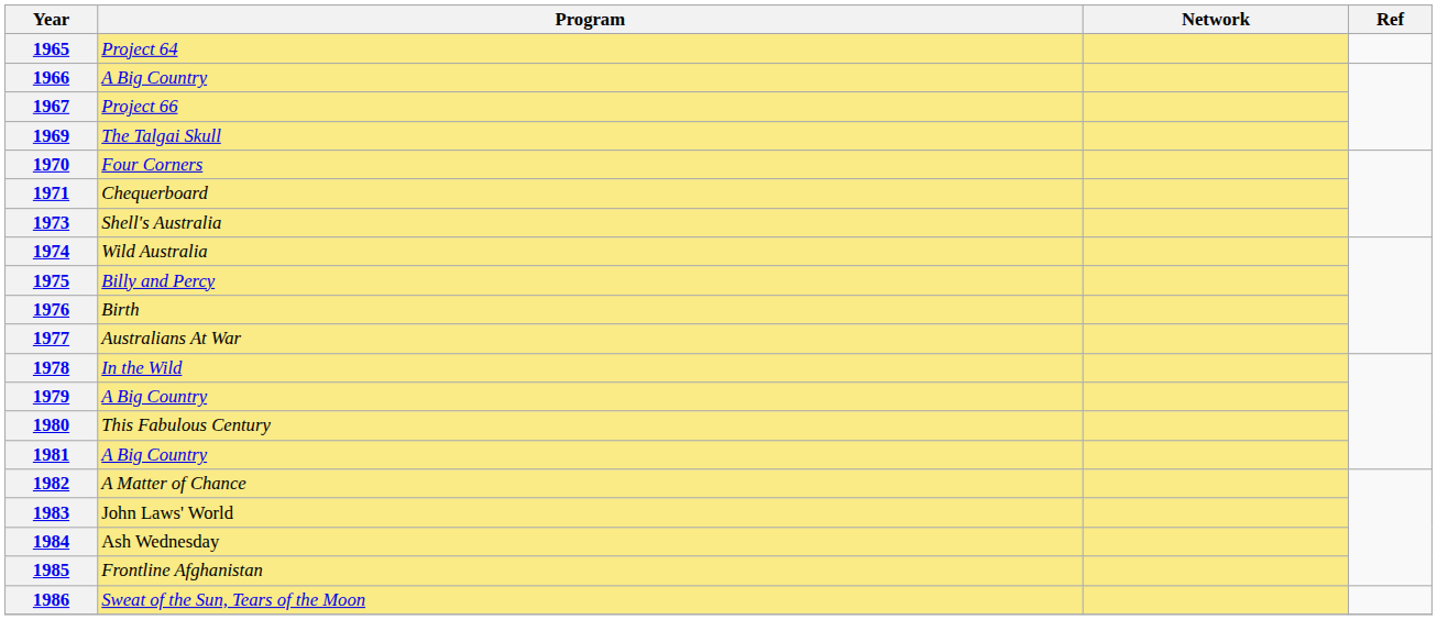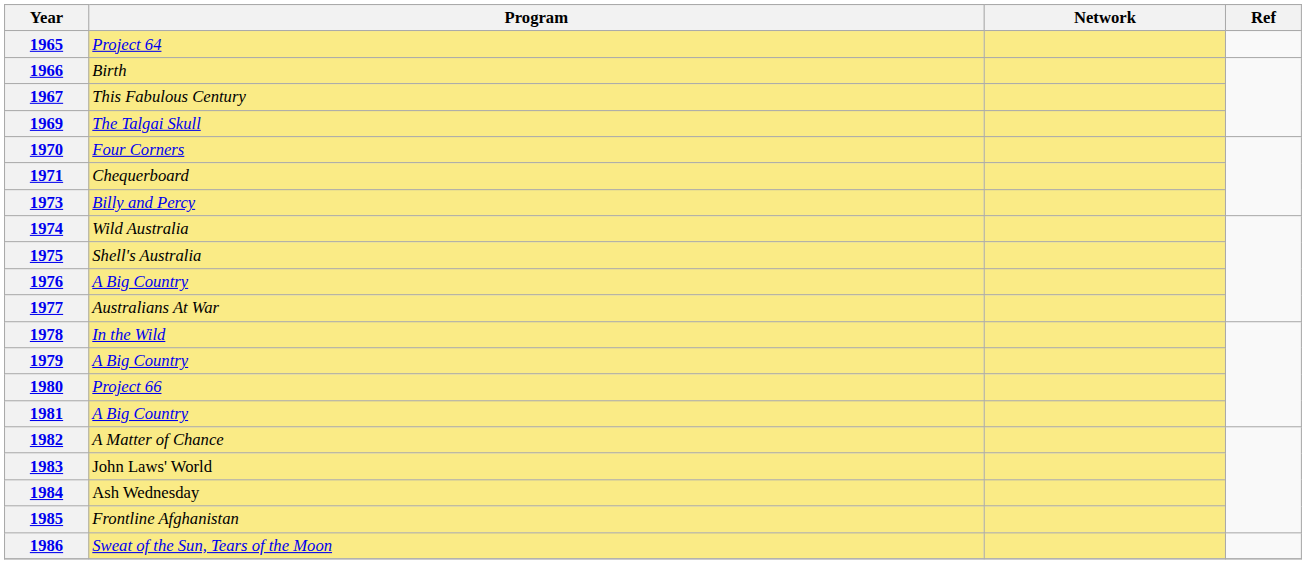1966 | Program: A Big Country -> Birth
1967 | Program: Project 66 -> This Fabulous Century
1973 | Program: Shell's Australia -> Billy and Percy
1975 | Program: Billy and Percy -> Shell's Australia
1976 | Program: Birth -> A Big Country
1980 | Program: This Fabulous Century -> Project 66
